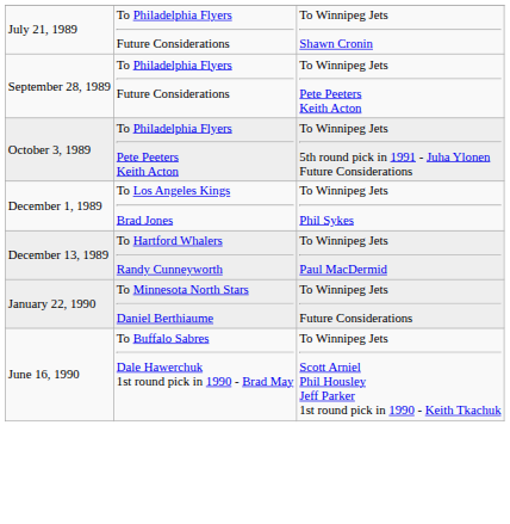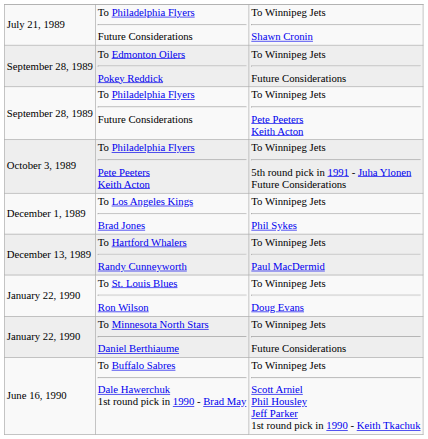+ row: September 28, 1989 | To Edmonton Oilers Pokey Reddick | To Winnipeg Jets Future Considerations
+ row: January 22, 1990 | To St. Louis Blues Ron Wilson | To Winnipeg Jets Doug Evans
